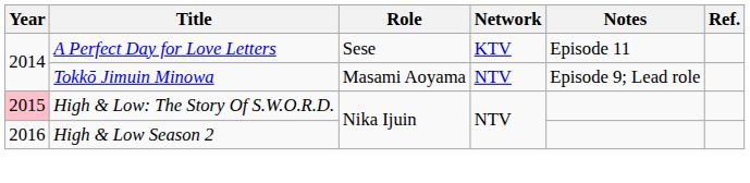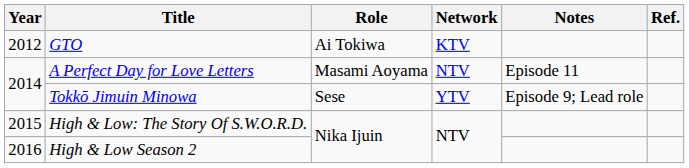+ row: 2012 | GTO | Ai Tokiwa | KTV
A Perfect Day for Love Letters | Role: Sese -> Masami Aoyama
A Perfect Day for Love Letters | Network: KTV -> NTV
Tokkō Jimuin Minowa | Role: Masami Aoyama -> Sese
Tokkō Jimuin Minowa | Network: NTV -> YTV
High & Low: The Story Of S.W.O.R.D. | Year: pink background -> no background
